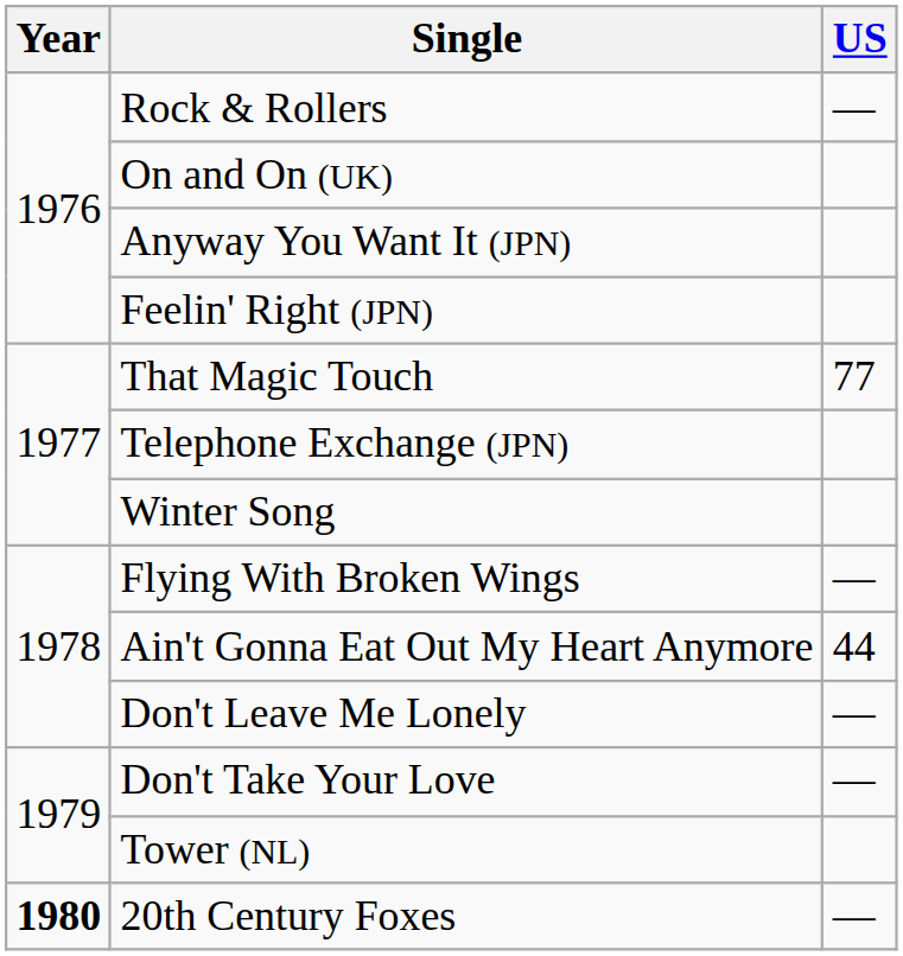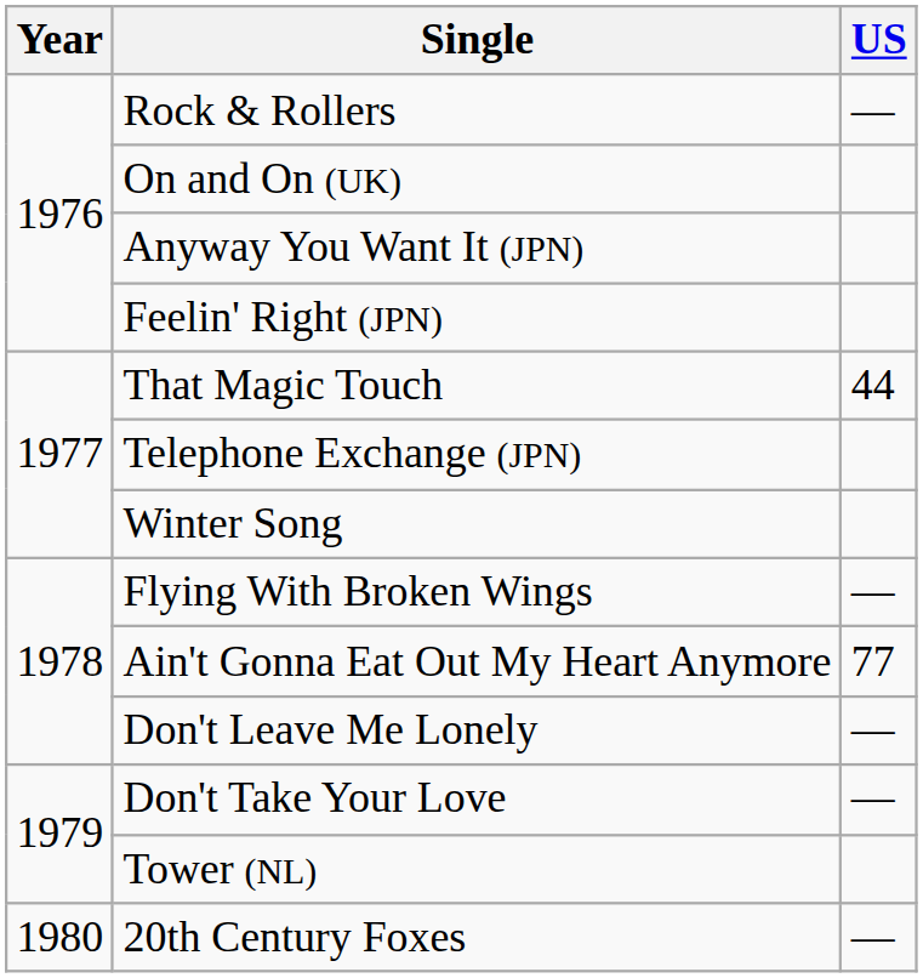That Magic Touch | US: 77 -> 44
Ain't Gonna Eat Out My Heart Anymore | US: 44 -> 77
20th Century Foxes | Year: bold -> normal
